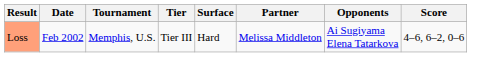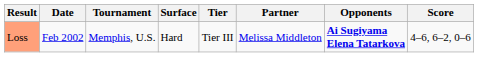columns swapped: Tier <-> Surface
Loss | Opponents: normal -> bold
